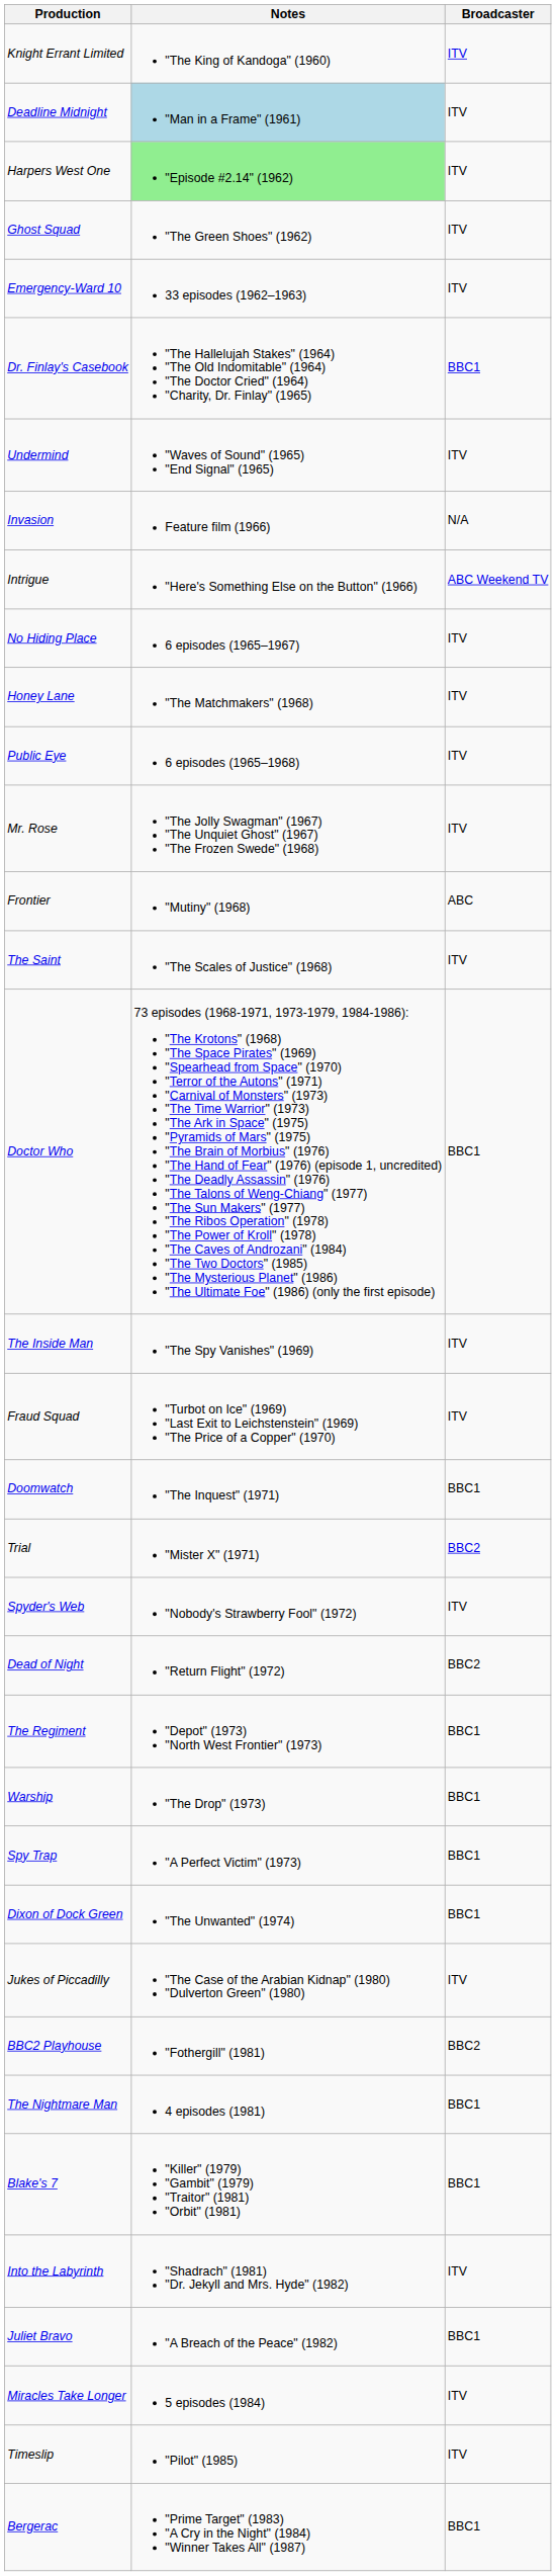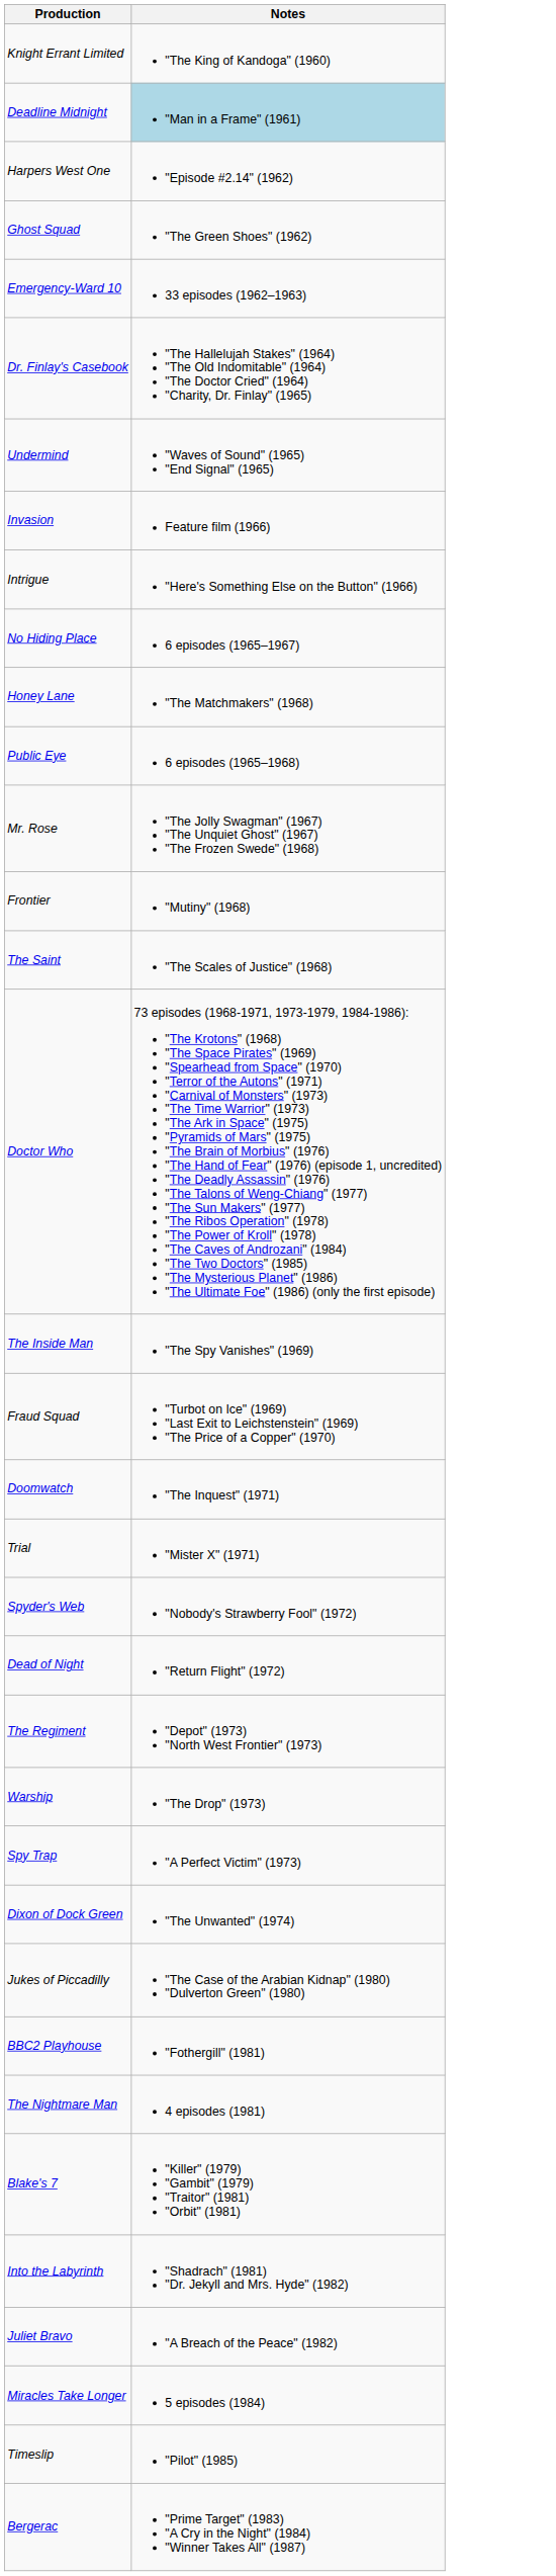- column: Broadcaster | ITV | ITV | ITV | ITV | ITV | BBC1 | ITV | N/A | ABC Weekend TV | ITV | ITV | ITV | ITV | ABC | ITV | BBC1 | ITV | ITV | BBC1 | BBC2 | ITV | BBC2 | BBC1 | BBC1 | BBC1 | BBC1 | ITV | BBC2 | BBC1 | BBC1 | ITV | BBC1 | ITV | ITV | BBC1
Harpers West One | Notes: lightgreen background -> no background
